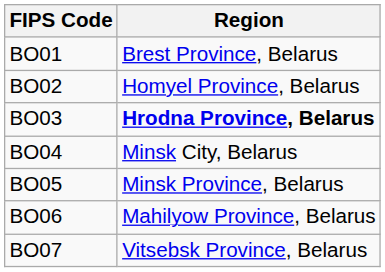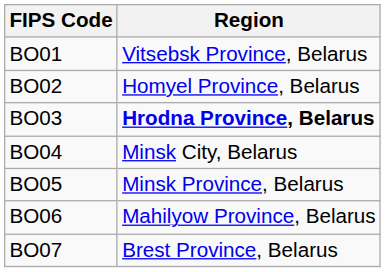BO01 | Region: Brest Province, Belarus -> Vitsebsk Province, Belarus
BO07 | Region: Vitsebsk Province, Belarus -> Brest Province, Belarus
